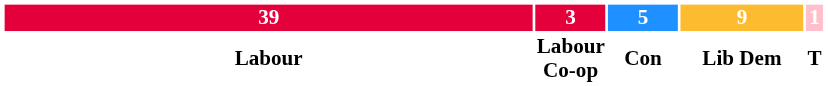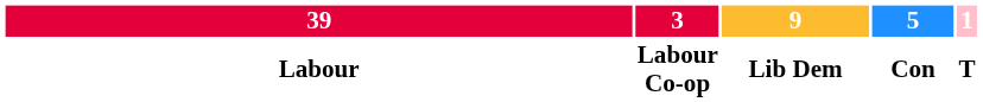columns swapped: 9 <-> 5
